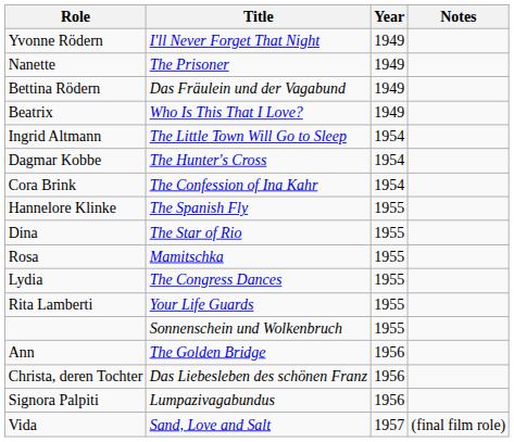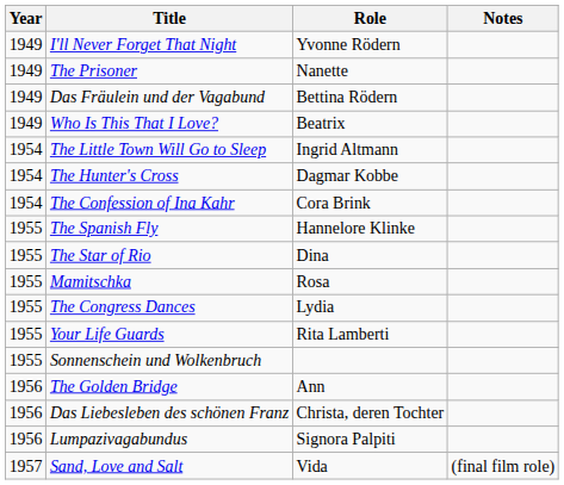columns swapped: Year <-> Role
